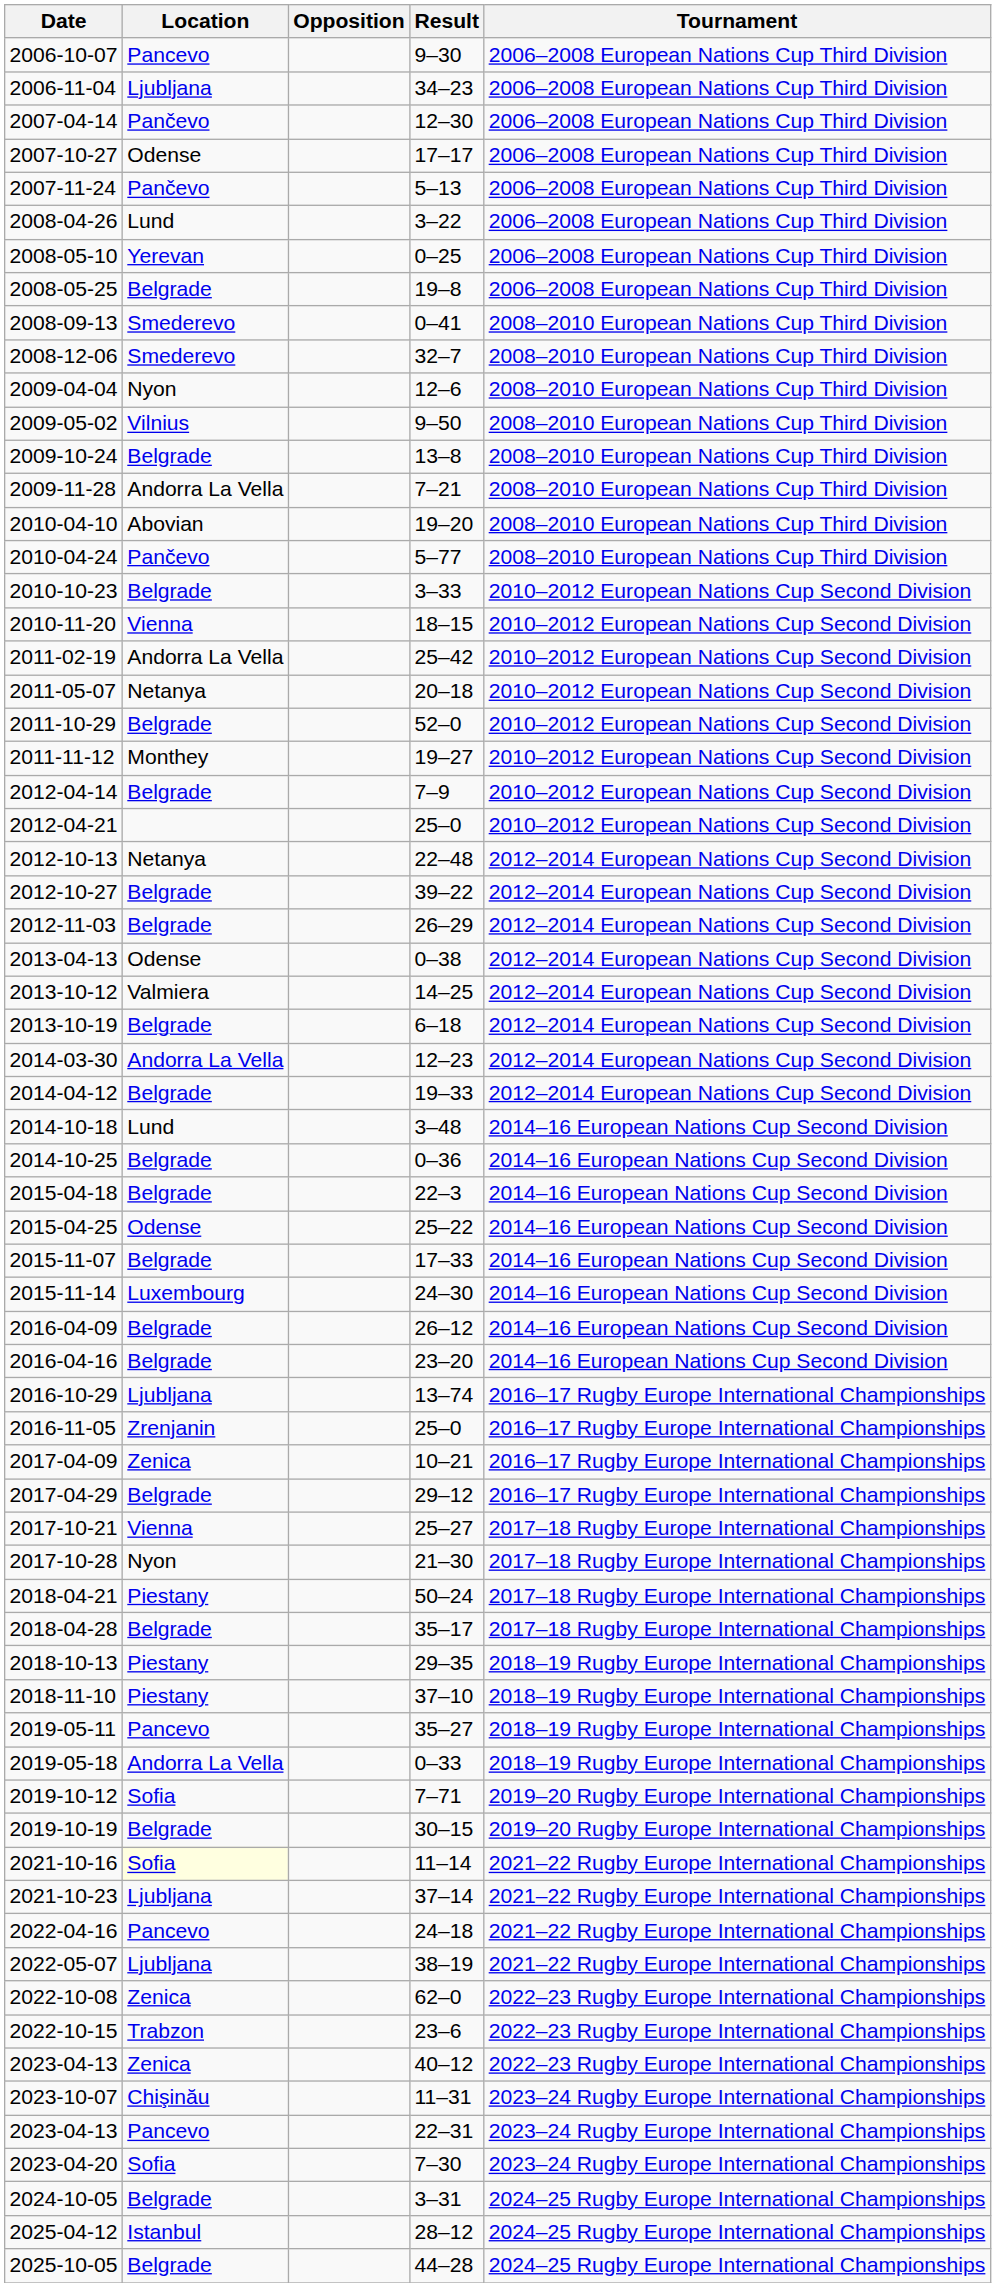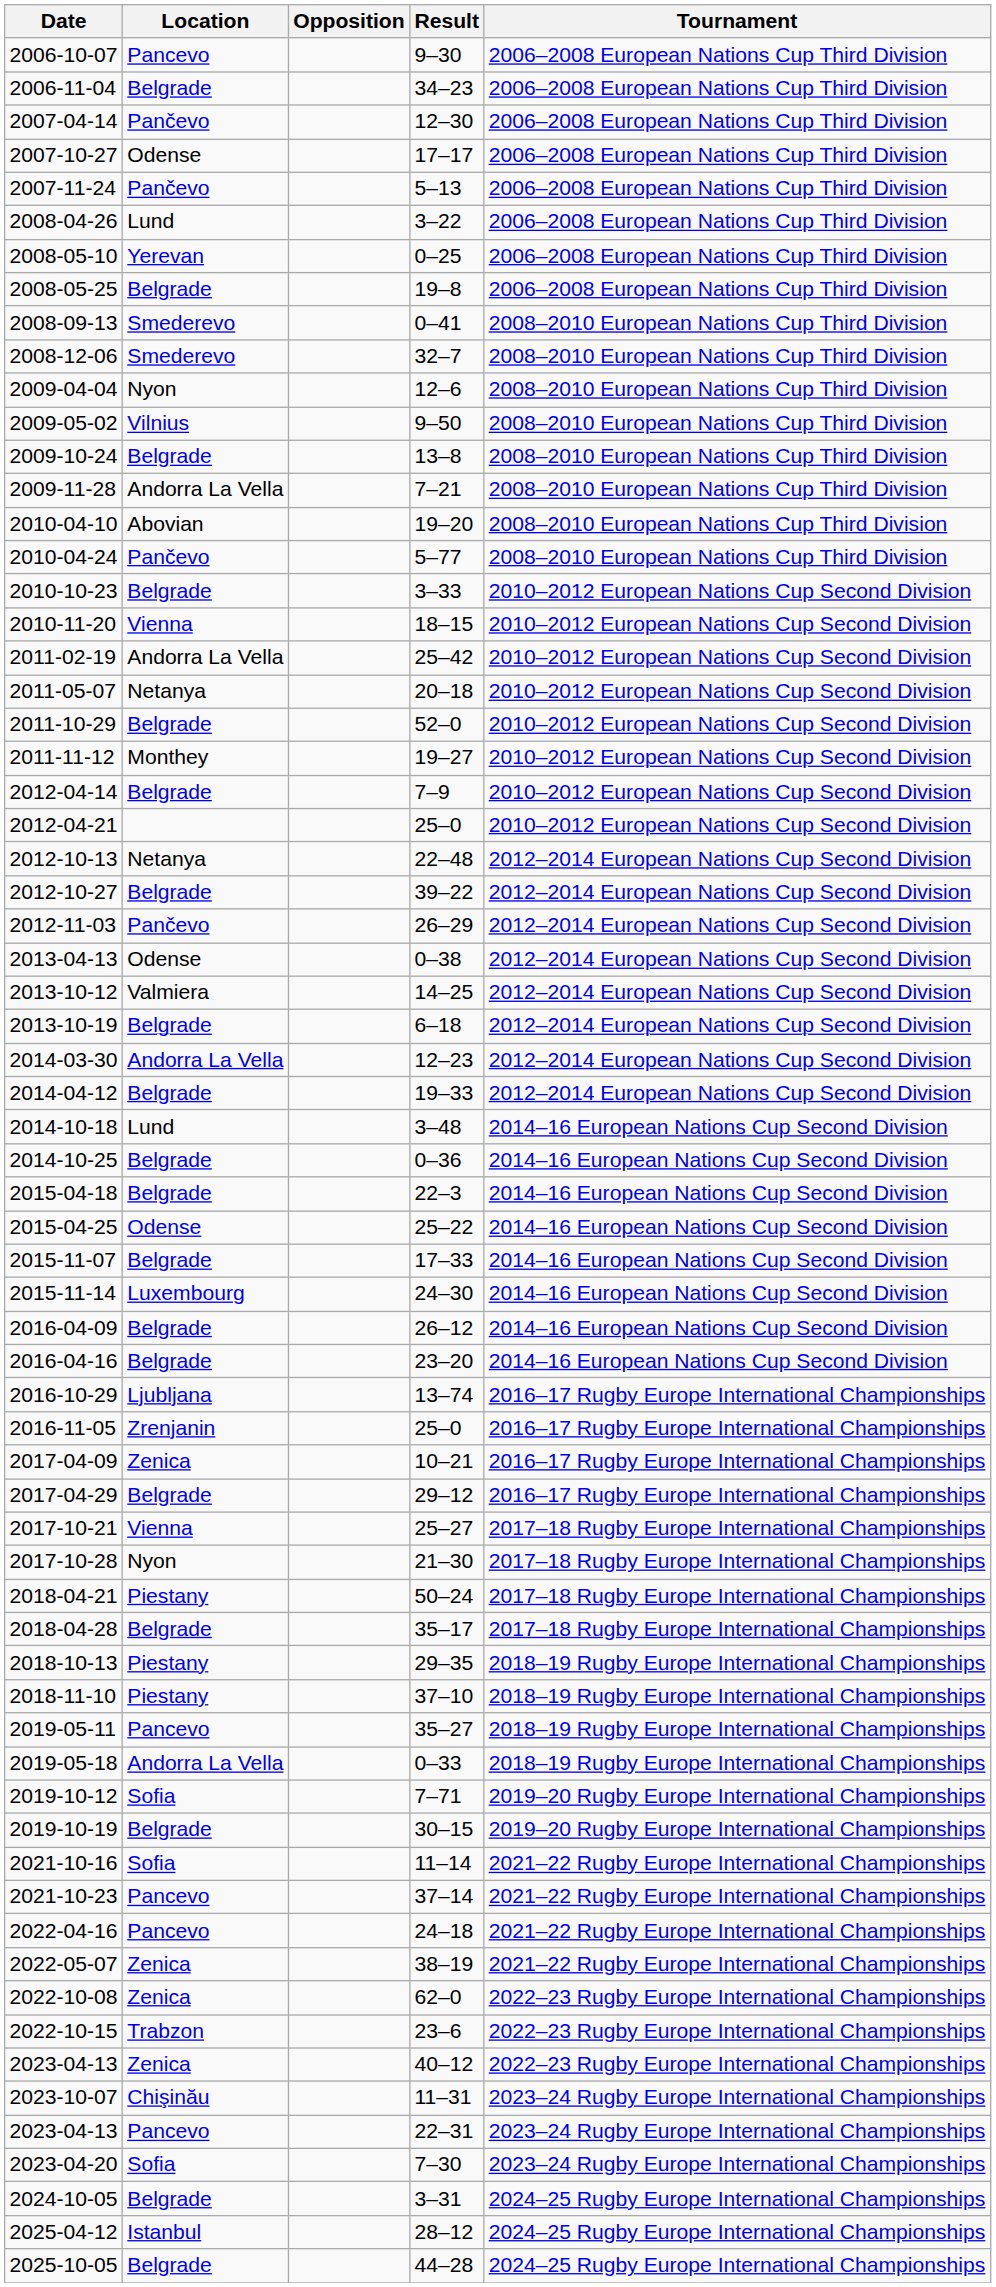2006-11-04 | Location: Ljubljana -> Belgrade
2012-11-03 | Location: Belgrade -> Pančevo
2021-10-16 | Location: lightyellow background -> no background
2021-10-23 | Location: Ljubljana -> Pancevo
2022-05-07 | Location: Ljubljana -> Zenica
